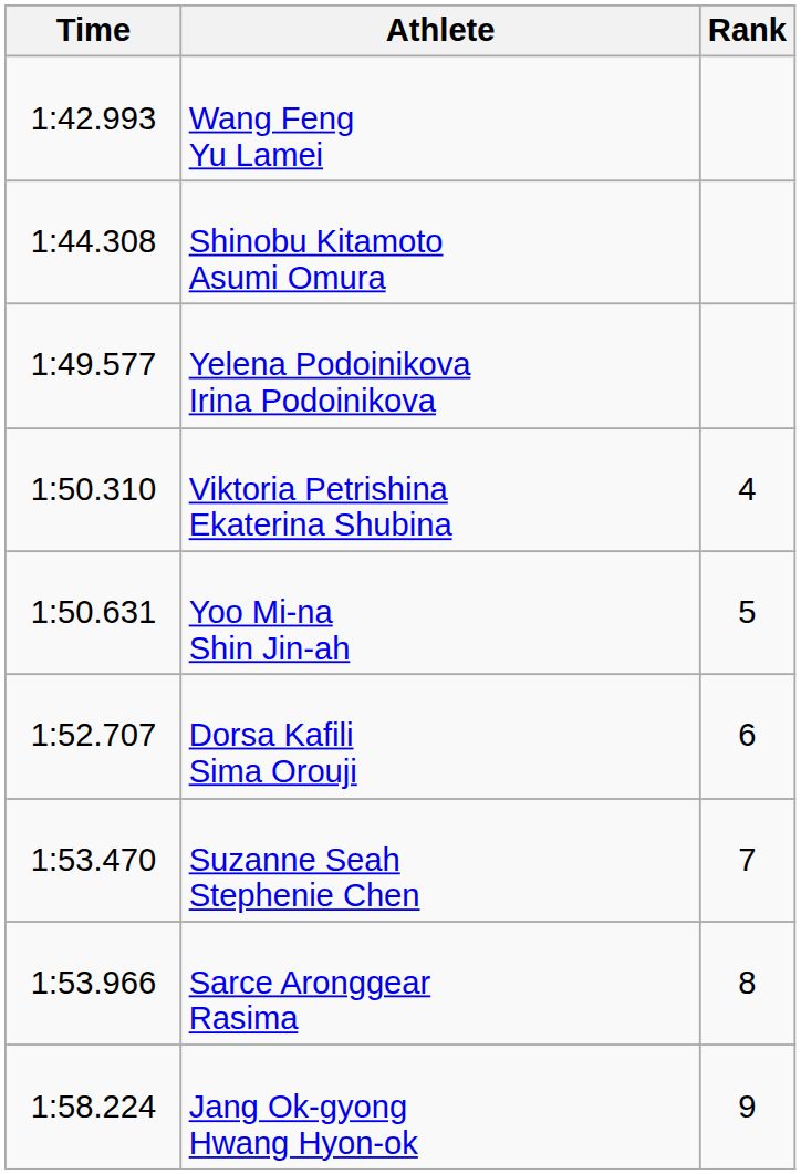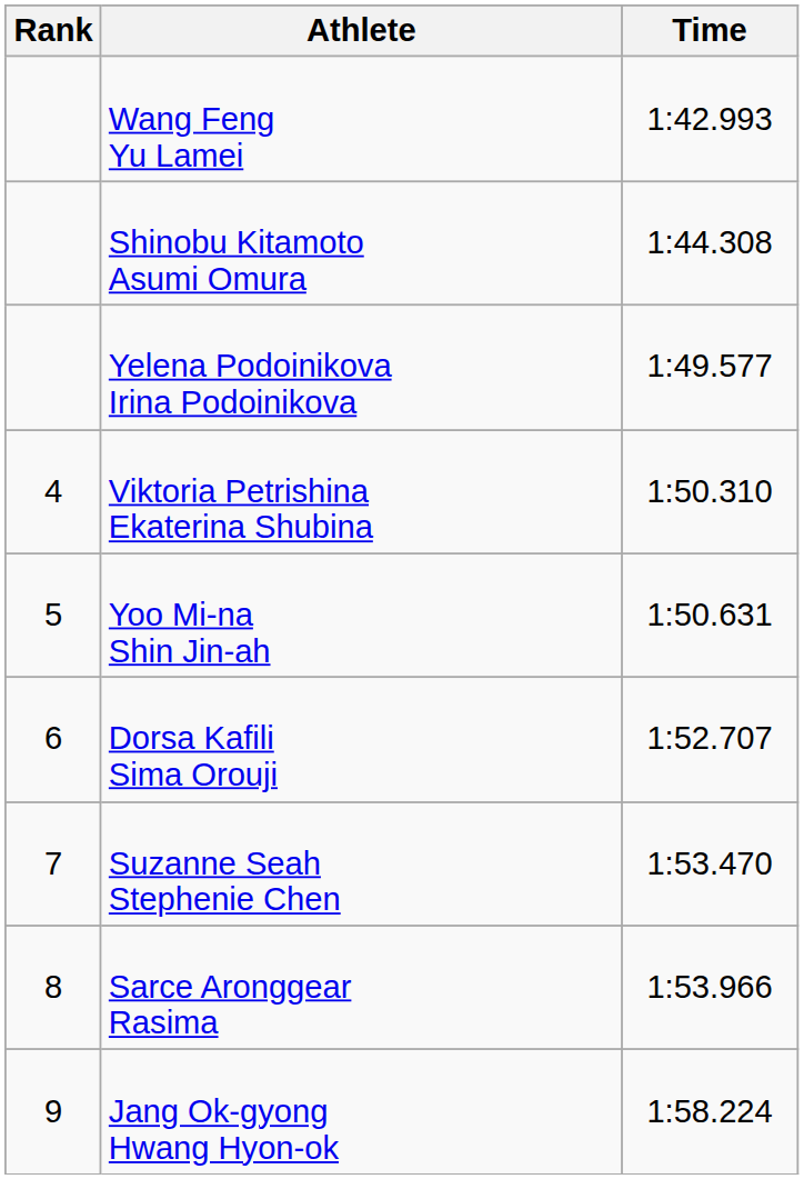columns swapped: Rank <-> Time
